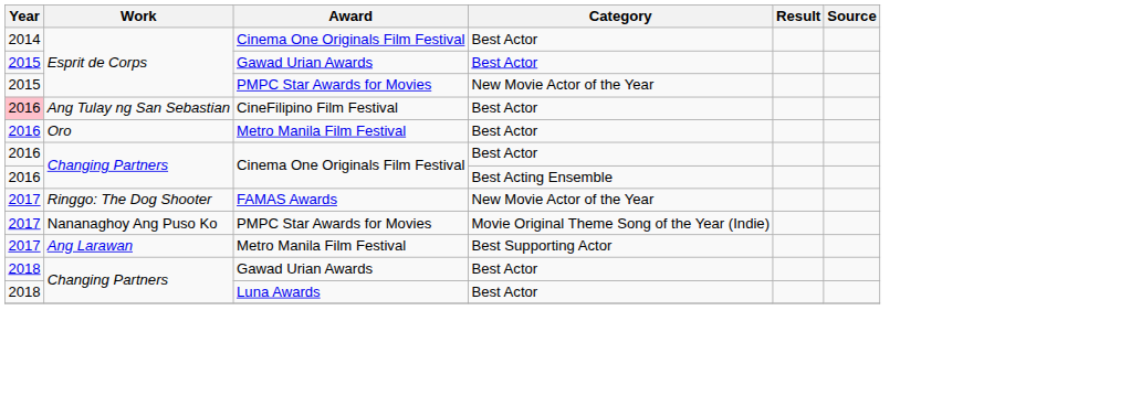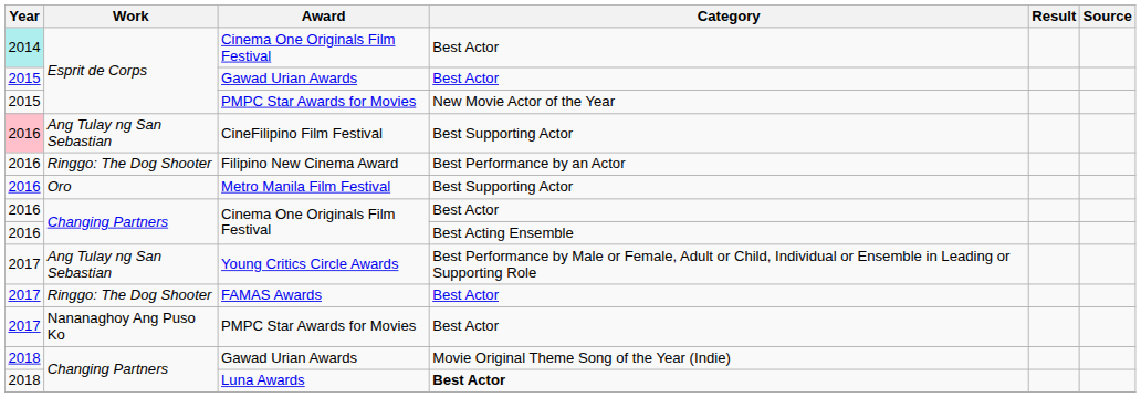Esprit de Corps / Cinema One Originals Film Festival | Year: no background -> paleturquoise background
CineFilipino Film Festival | Category: Best Actor -> Best Supporting Actor
+ row: 2016 | Ringgo: The Dog Shooter | Filipino New Cinema Award | Best Performance by an Actor
Oro / Metro Manila Film Festival | Category: Best Actor -> Best Supporting Actor
+ row: 2017 | Ang Tulay ng San Sebastian | Young Critics Circle Awards | Best Performance by Male or Female, Adult or Child, Individual or Ensemble in Leading or Supporting Role
FAMAS Awards | Category: New Movie Actor of the Year -> Best Actor
Nananaghoy Ang Puso Ko / PMPC Star Awards for Movies | Category: Movie Original Theme Song of the Year (Indie) -> Best Actor
- row: 2017 | Ang Larawan | Metro Manila Film Festival | Best Supporting Actor
Changing Partners / Gawad Urian Awards | Category: Best Actor -> Movie Original Theme Song of the Year (Indie)
Luna Awards | Category: normal -> bold
